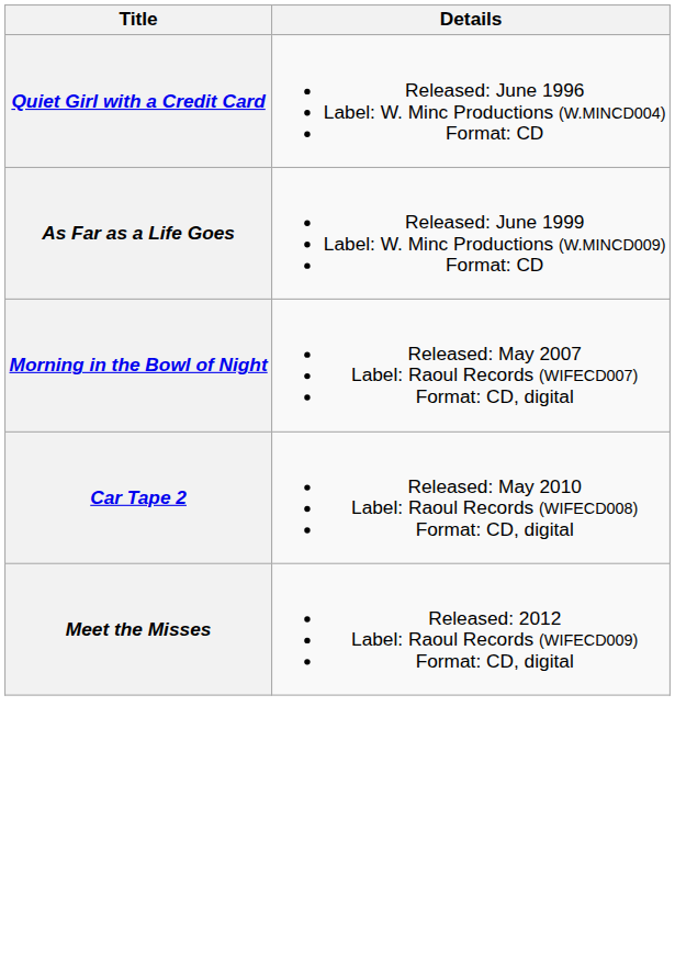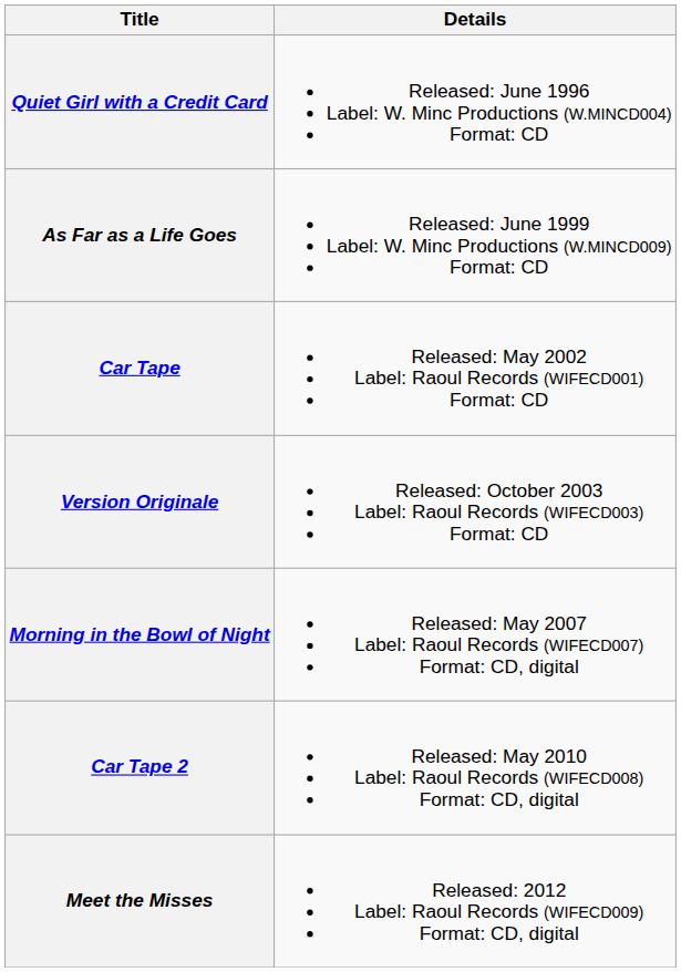+ row: Car Tape | Released: May 2002 Label: Raoul Records (WIFECD001) Format: CD
+ row: Version Originale | Released: October 2003 Label: Raoul Records (WIFECD003) Format: CD
